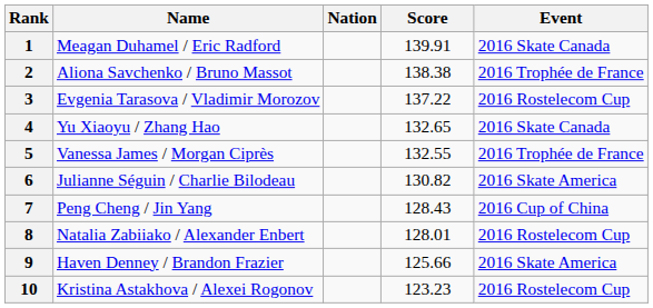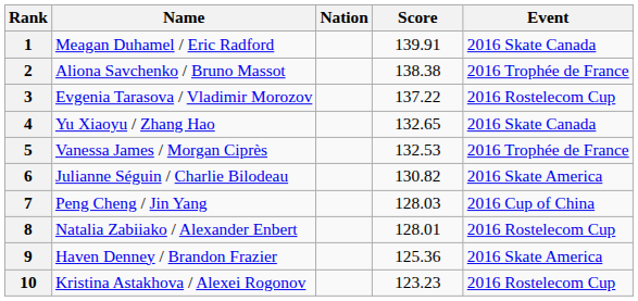5 | Score: 132.55 -> 132.53
7 | Score: 128.43 -> 128.03
9 | Score: 125.66 -> 125.36
